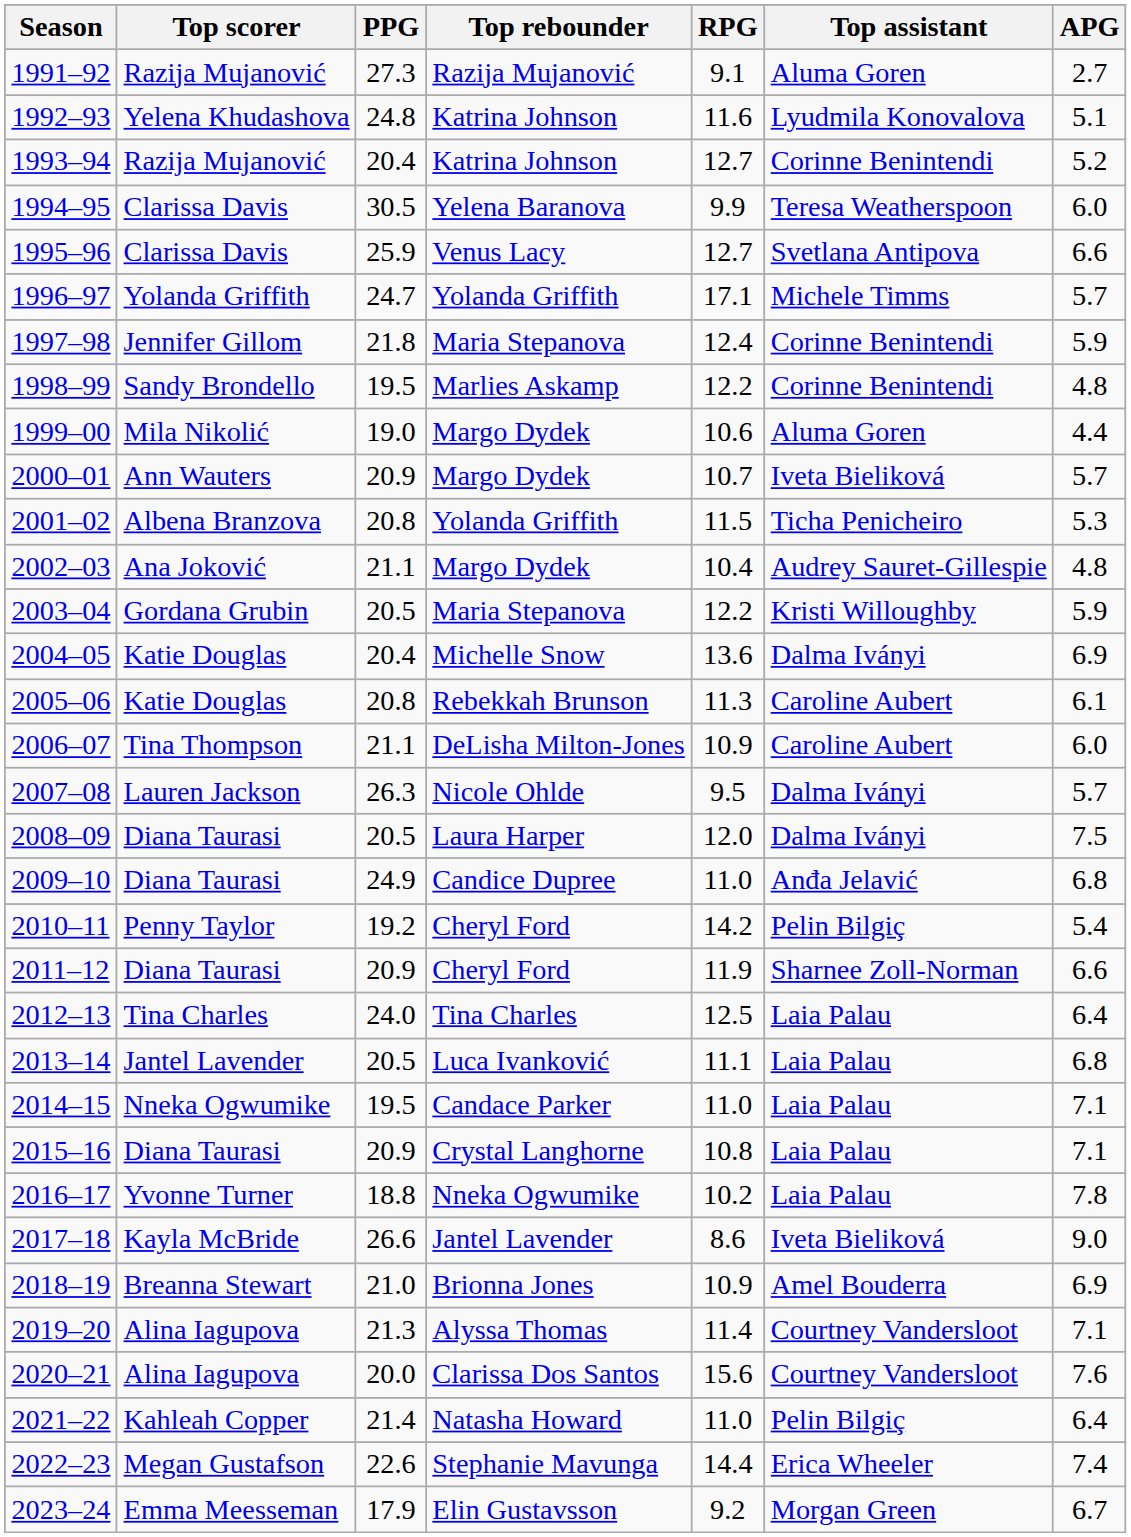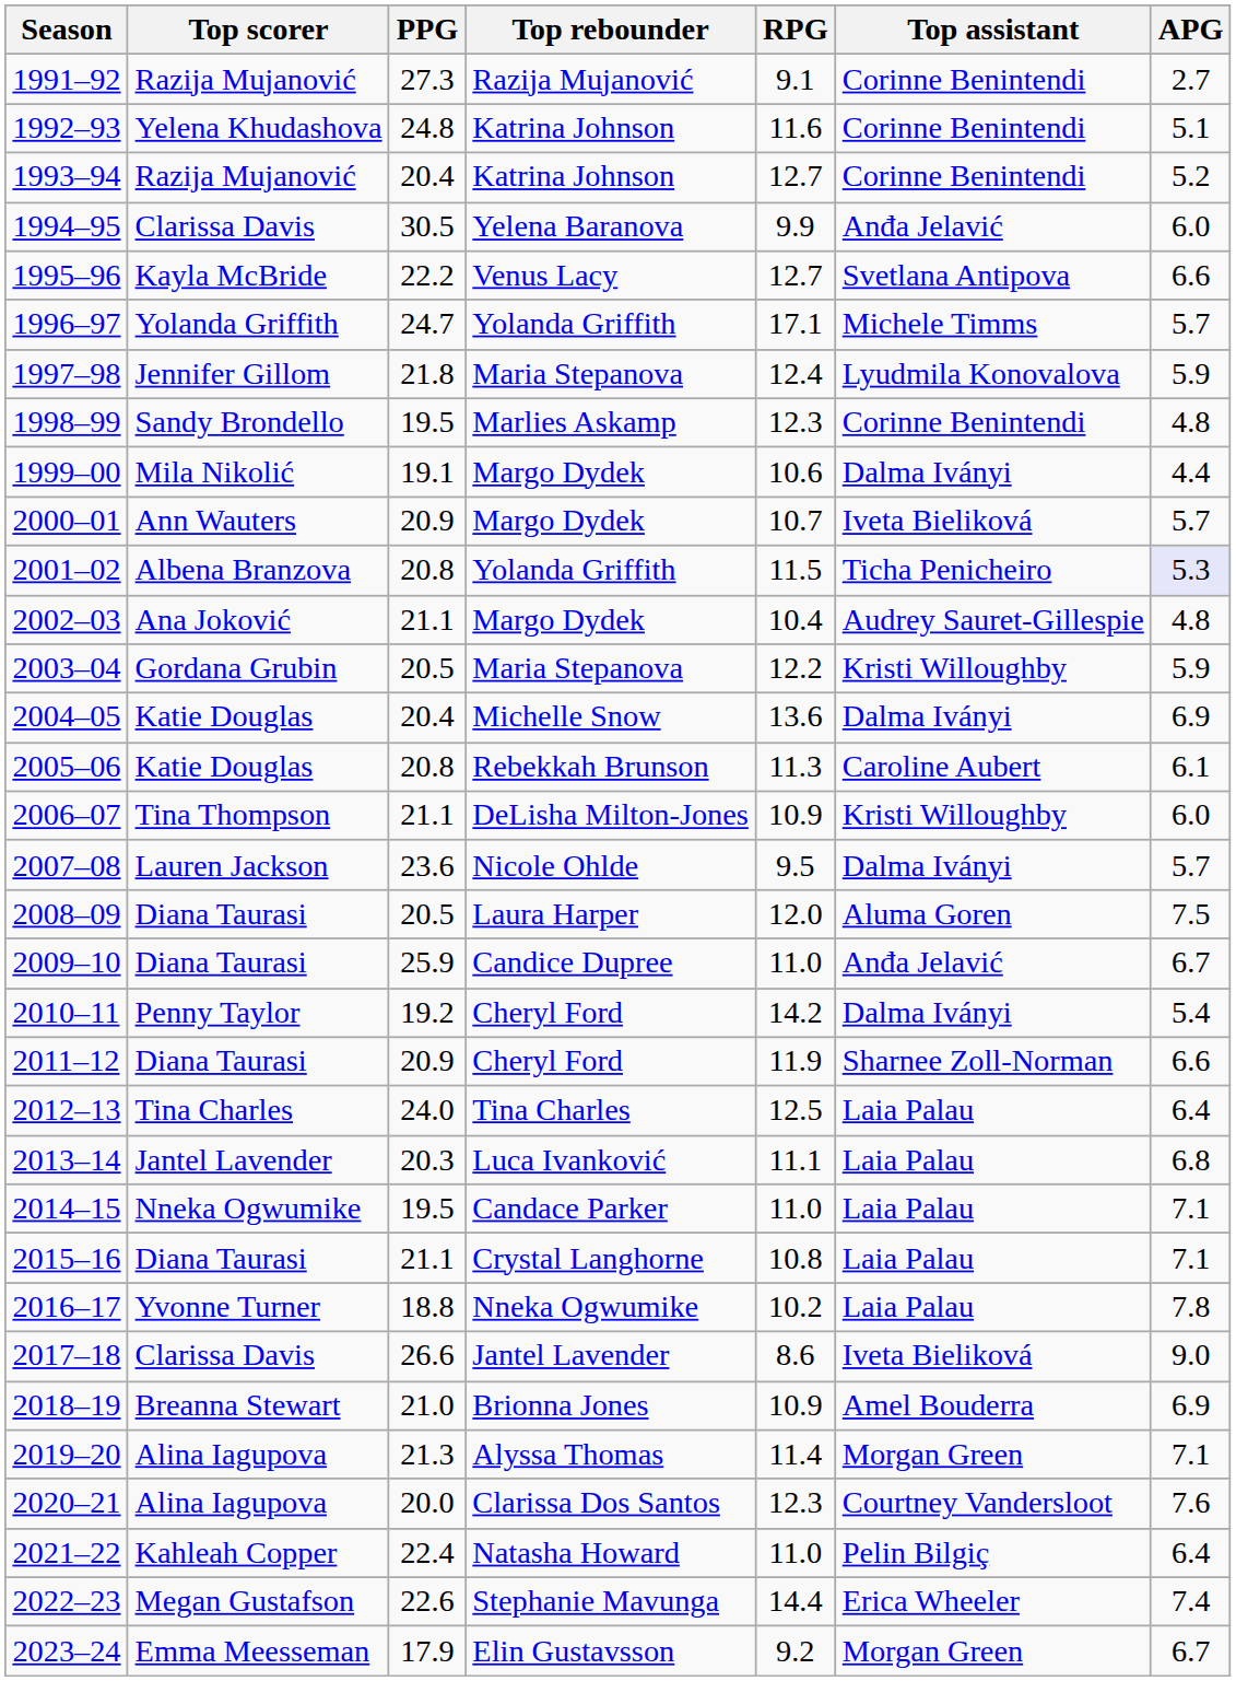1991–92 | Top assistant: Aluma Goren -> Corinne Benintendi
1992–93 | Top assistant: Lyudmila Konovalova -> Corinne Benintendi
1994–95 | Top assistant: Teresa Weatherspoon -> Anđa Jelavić
1995–96 | Top scorer: Clarissa Davis -> Kayla McBride
1995–96 | PPG: 25.9 -> 22.2
1997–98 | Top assistant: Corinne Benintendi -> Lyudmila Konovalova
1998–99 | RPG: 12.2 -> 12.3
1999–00 | PPG: 19.0 -> 19.1
1999–00 | Top assistant: Aluma Goren -> Dalma Iványi
2001–02 | APG: no background -> lavender background
2006–07 | Top assistant: Caroline Aubert -> Kristi Willoughby
2007–08 | PPG: 26.3 -> 23.6
2008–09 | Top assistant: Dalma Iványi -> Aluma Goren
2009–10 | PPG: 24.9 -> 25.9
2009–10 | APG: 6.8 -> 6.7
2010–11 | Top assistant: Pelin Bilgiç -> Dalma Iványi
2013–14 | PPG: 20.5 -> 20.3
2015–16 | PPG: 20.9 -> 21.1
2017–18 | Top scorer: Kayla McBride -> Clarissa Davis
2019–20 | Top assistant: Courtney Vandersloot -> Morgan Green
2020–21 | RPG: 15.6 -> 12.3
2021–22 | PPG: 21.4 -> 22.4
